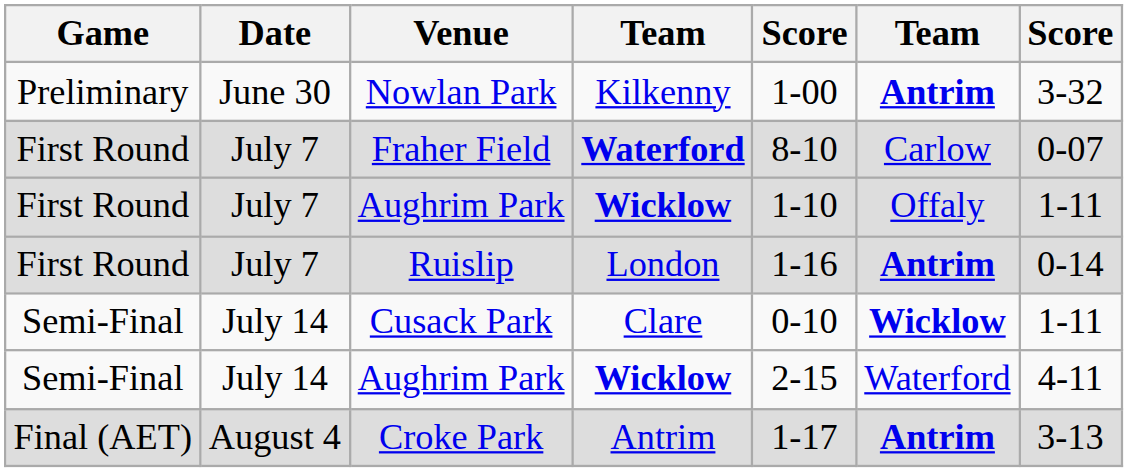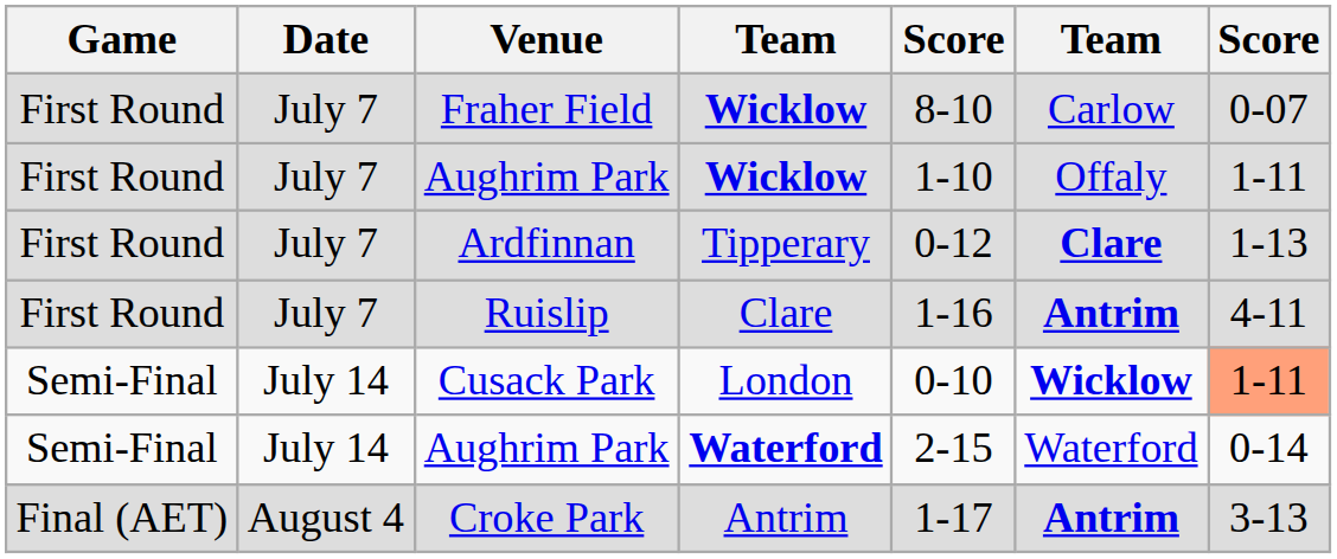- row: Preliminary | June 30 | Nowlan Park | Kilkenny | 1-00 | Antrim | 3-32
Fraher Field | column 4: Waterford -> Wicklow
+ row: First Round | July 7 | Ardfinnan | Tipperary | 0-12 | Clare | 1-13
Ruislip | column 4: London -> Clare
Ruislip | column 7: 0-14 -> 4-11
Cusack Park | column 4: Clare -> London
Cusack Park | column 7: no background -> lightsalmon background
Semi-Final / Aughrim Park | column 4: Wicklow -> Waterford
Semi-Final / Aughrim Park | column 7: 4-11 -> 0-14
